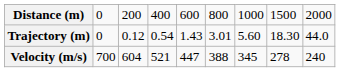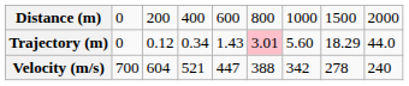Trajectory (m) | column 4: 0.54 -> 0.34
Trajectory (m) | column 6: no background -> pink background
Trajectory (m) | column 8: 18.30 -> 18.29
Velocity (m/s) | column 7: 345 -> 342
